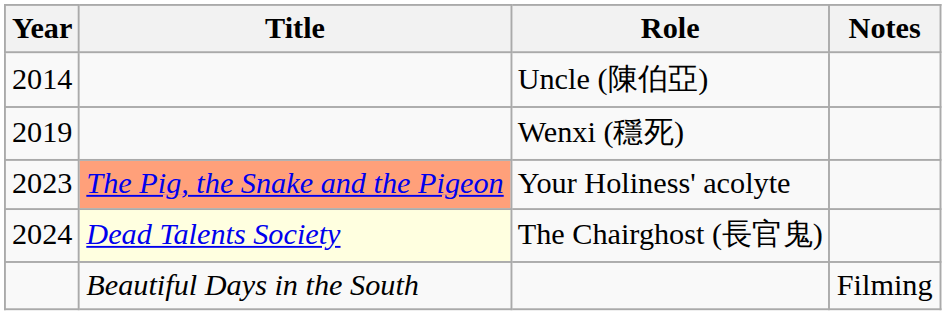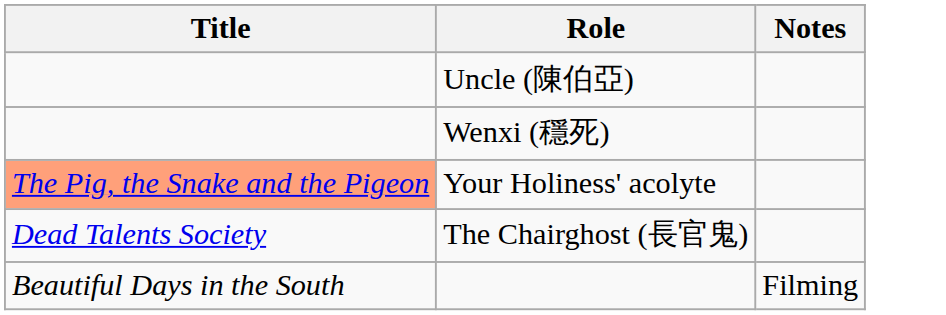- column: Year | 2014 | 2019 | 2023 | 2024
The Chairghost (長官鬼) | Title: lightyellow background -> no background
